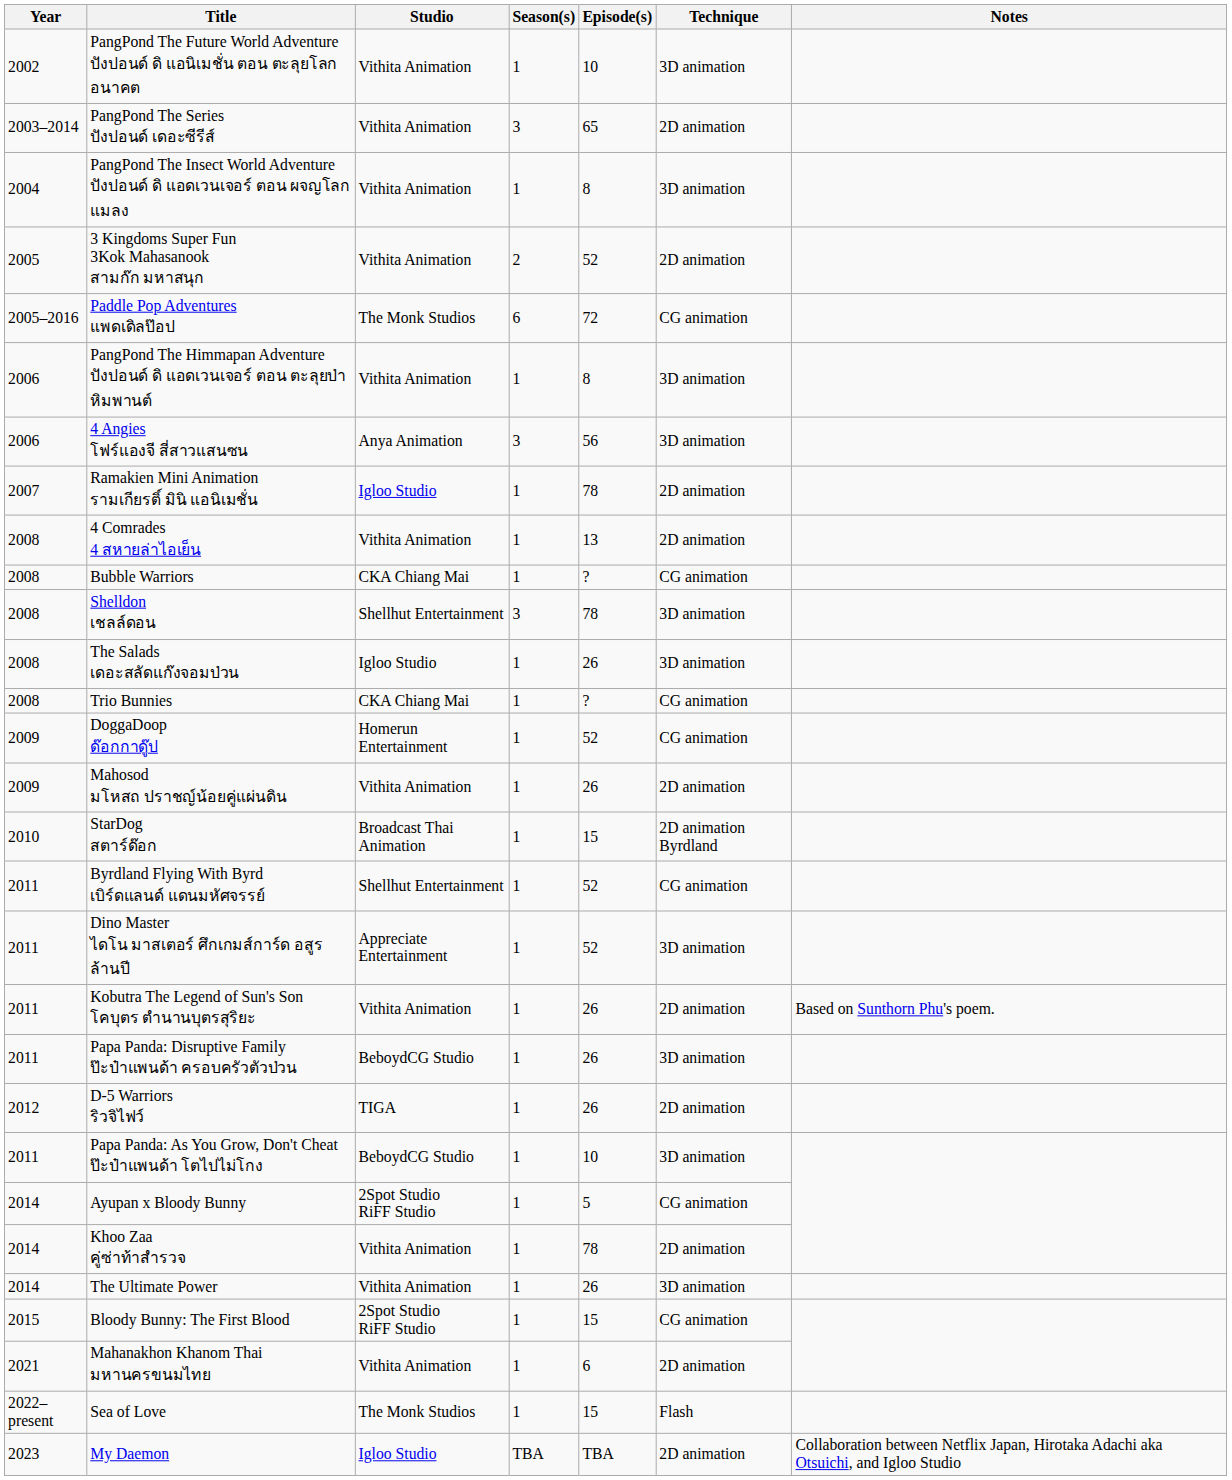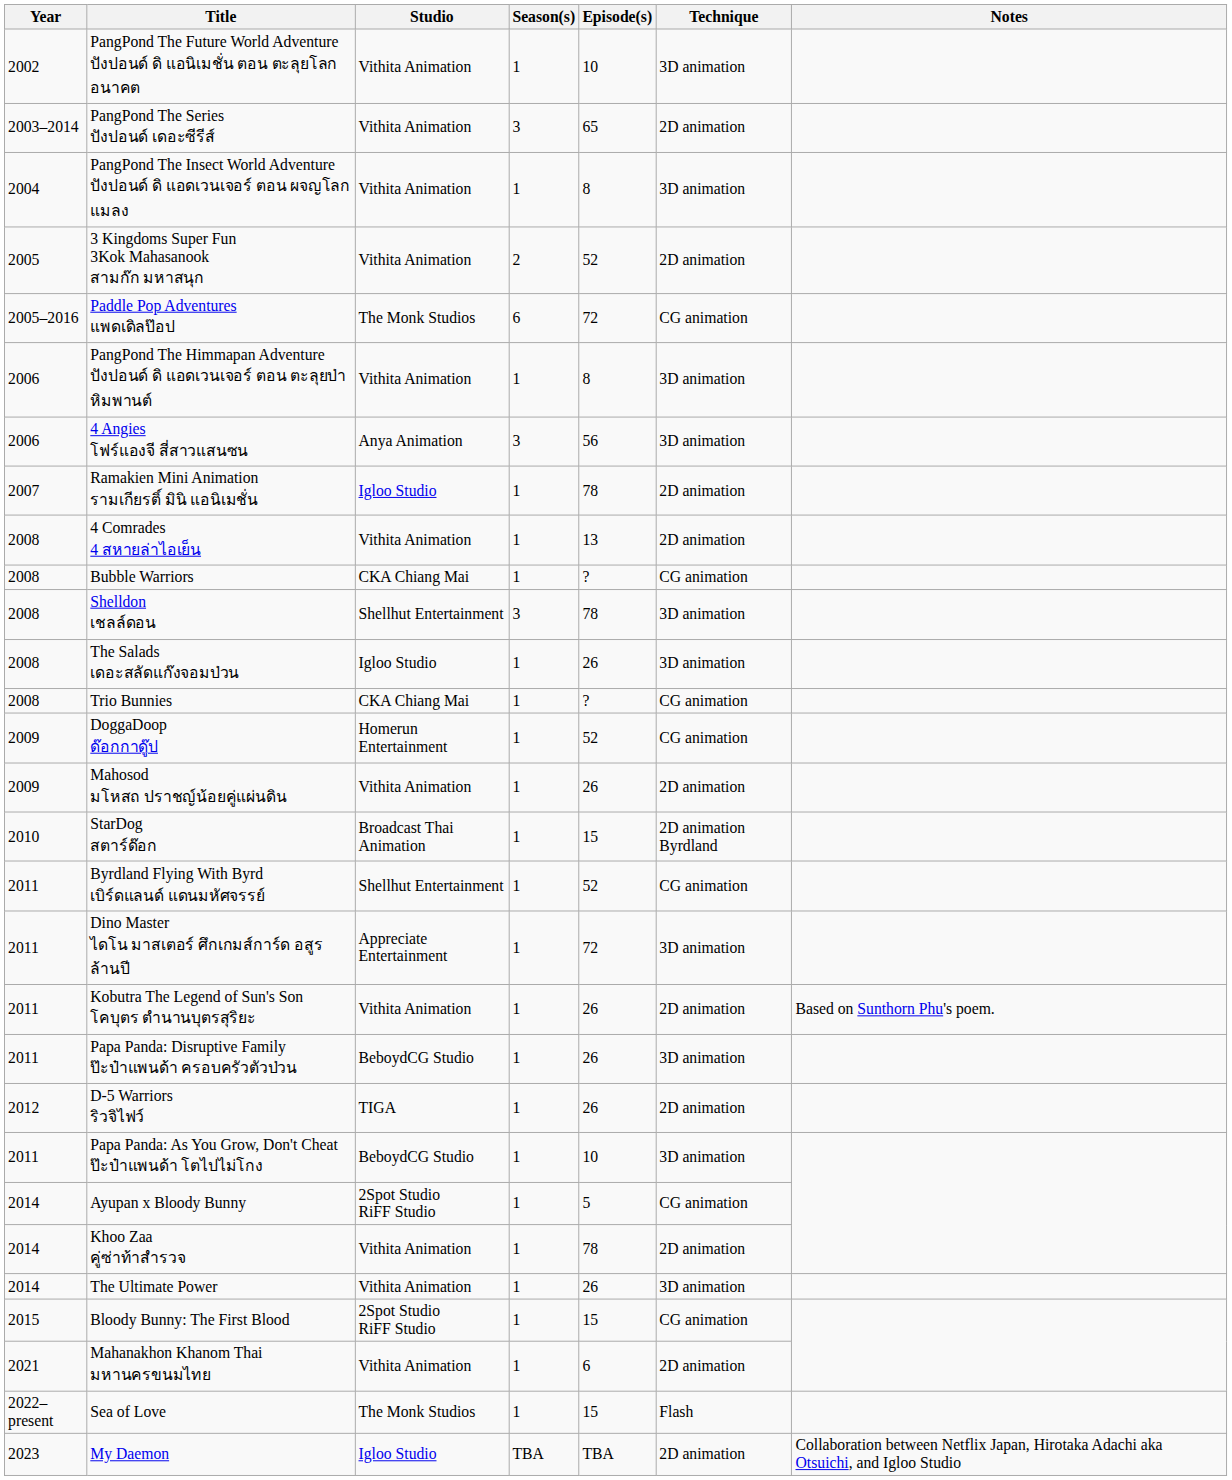Dino Master ไดโน มาสเตอร์ ศึกเกมส์การ์ด อสูรล้านปี | Episode(s): 52 -> 72
